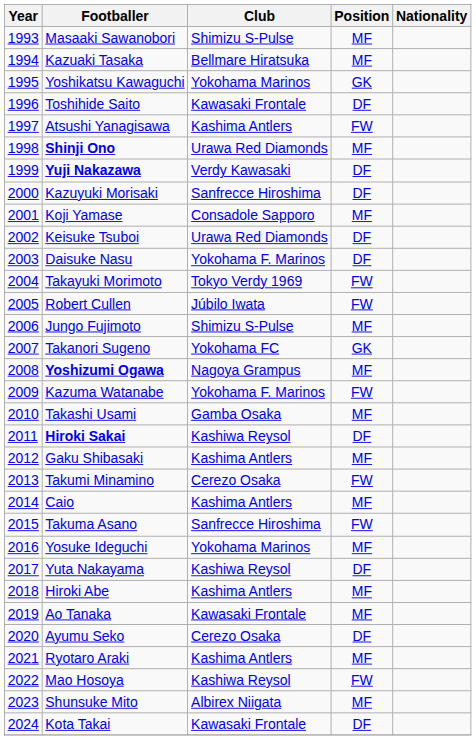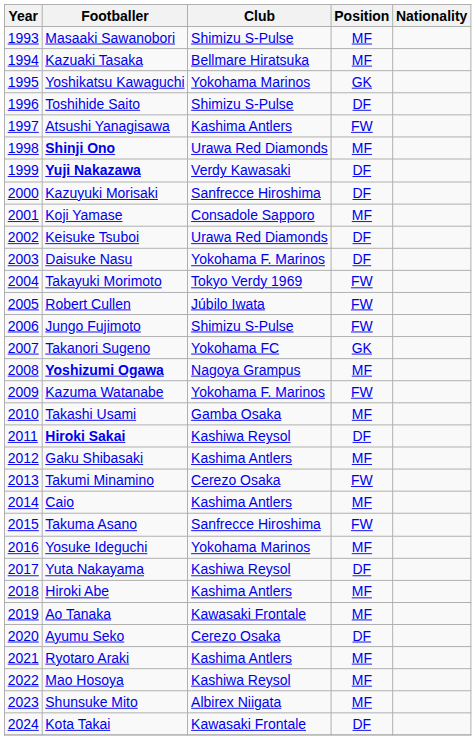Toshihide Saito | Club: Kawasaki Frontale -> Shimizu S-Pulse
Jungo Fujimoto | Position: MF -> FW
Mao Hosoya | Position: FW -> MF
